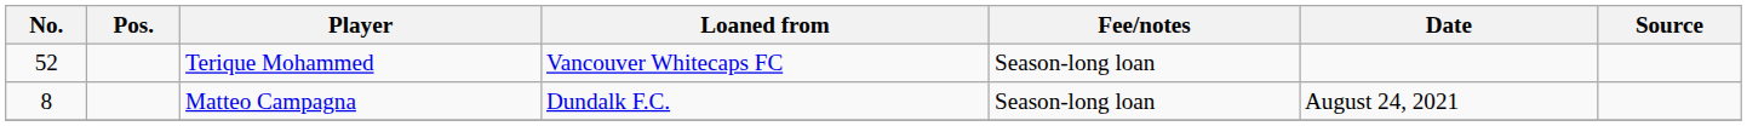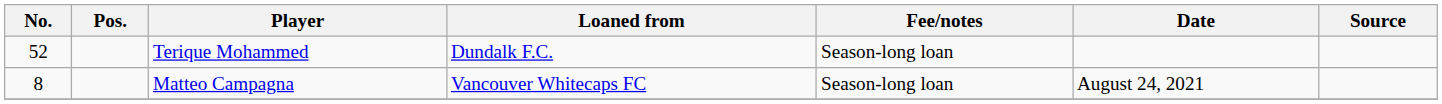Terique Mohammed | Loaned from: Vancouver Whitecaps FC -> Dundalk F.C.
Matteo Campagna | Loaned from: Dundalk F.C. -> Vancouver Whitecaps FC
